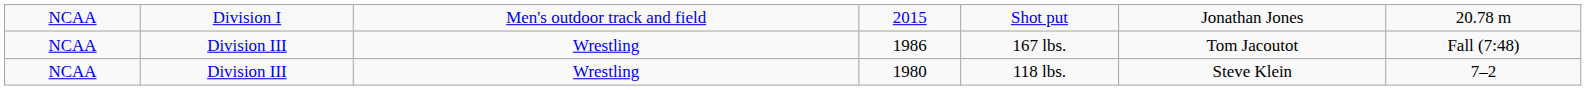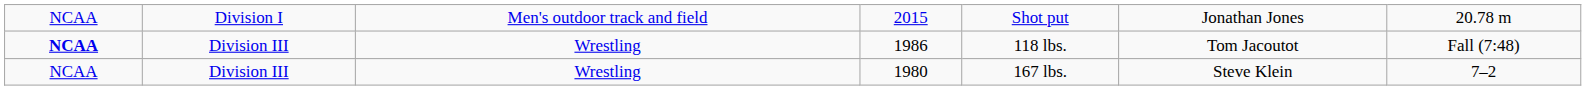1986 | column 1: normal -> bold
1986 | column 5: 167 lbs. -> 118 lbs.
1980 | column 5: 118 lbs. -> 167 lbs.
